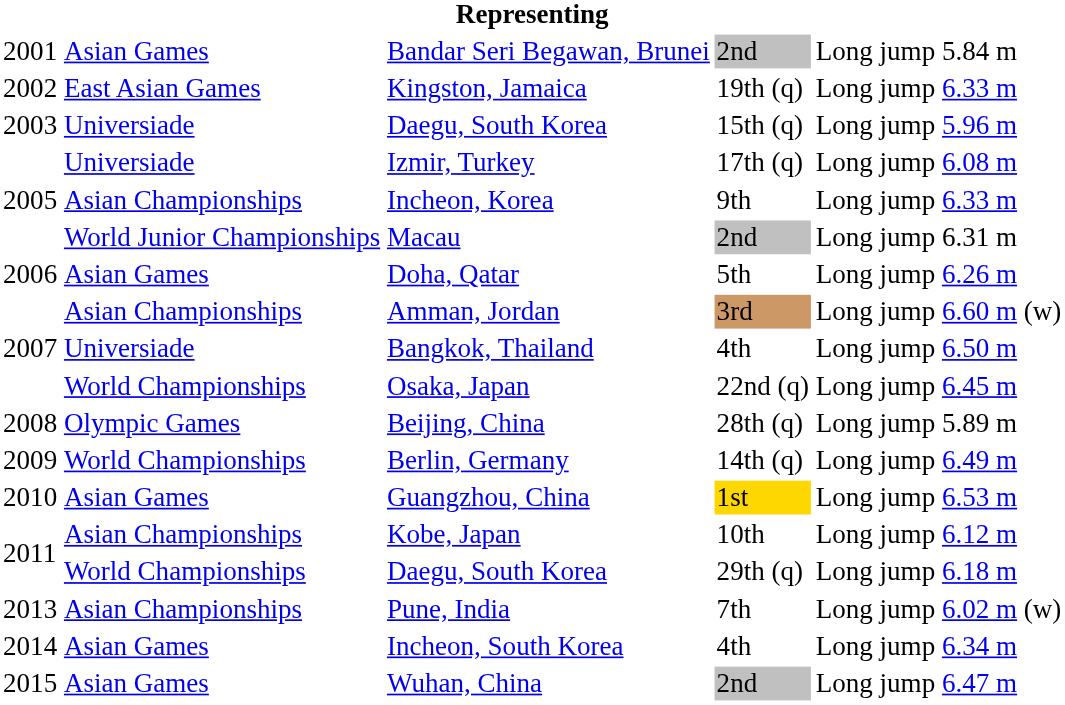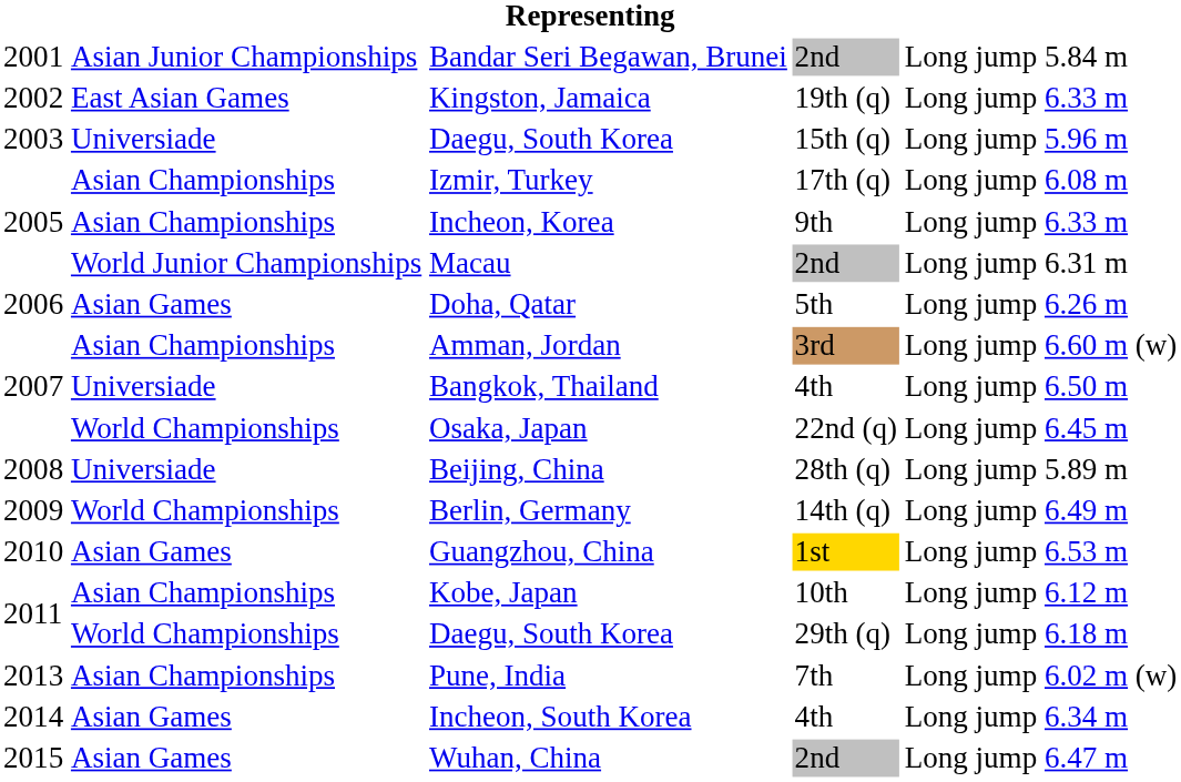Bandar Seri Begawan, Brunei | column 2: Asian Games -> Asian Junior Championships
Izmir, Turkey | column 2: Universiade -> Asian Championships
Beijing, China | column 2: Olympic Games -> Universiade
